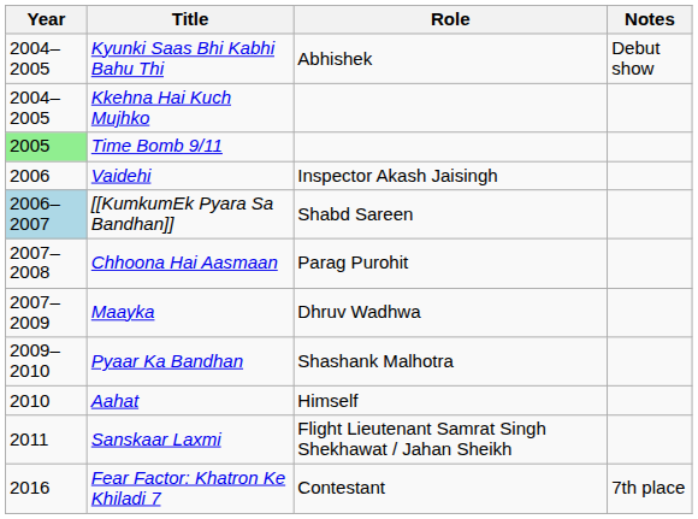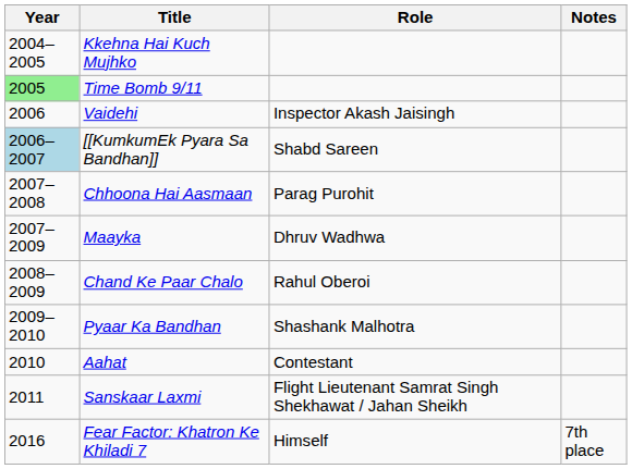- row: 2004–2005 | Kyunki Saas Bhi Kabhi Bahu Thi | Abhishek | Debut show
+ row: 2008–2009 | Chand Ke Paar Chalo | Rahul Oberoi
Aahat | Role: Himself -> Contestant
Fear Factor: Khatron Ke Khiladi 7 | Role: Contestant -> Himself
